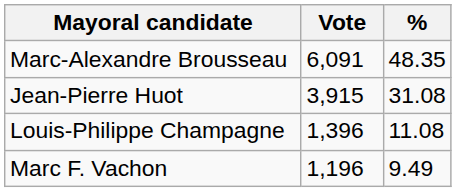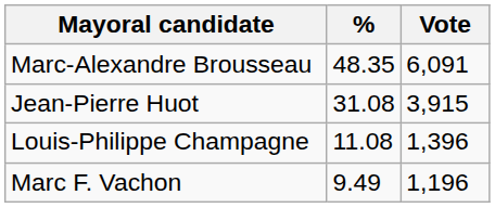columns swapped: Vote <-> %
